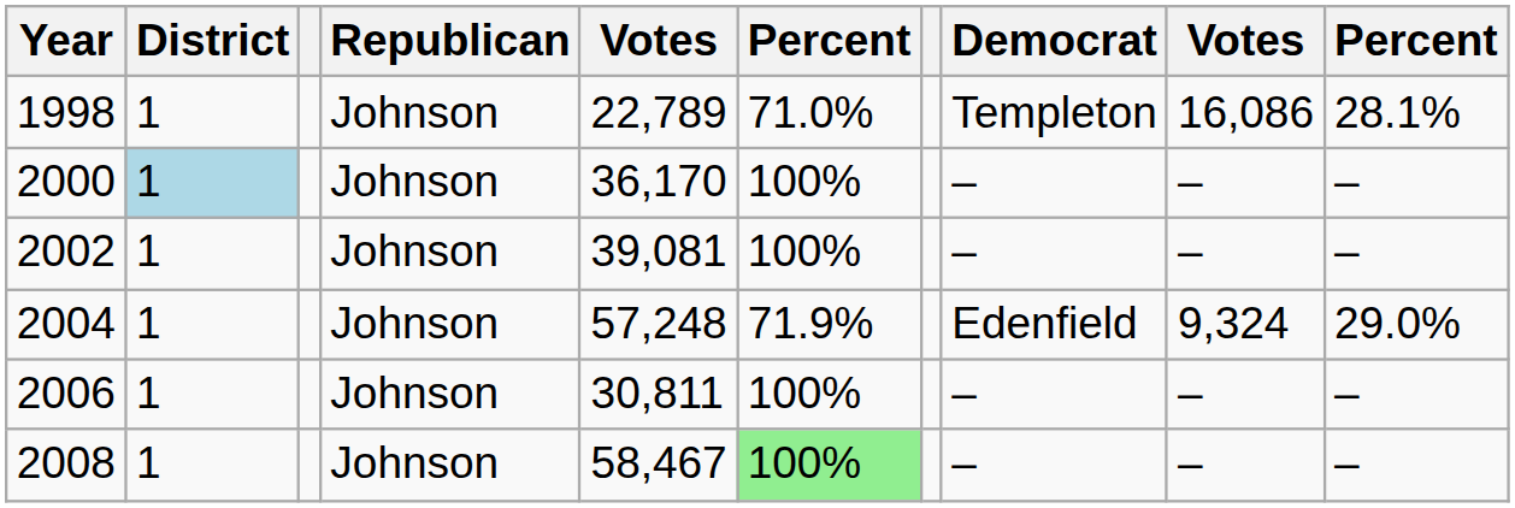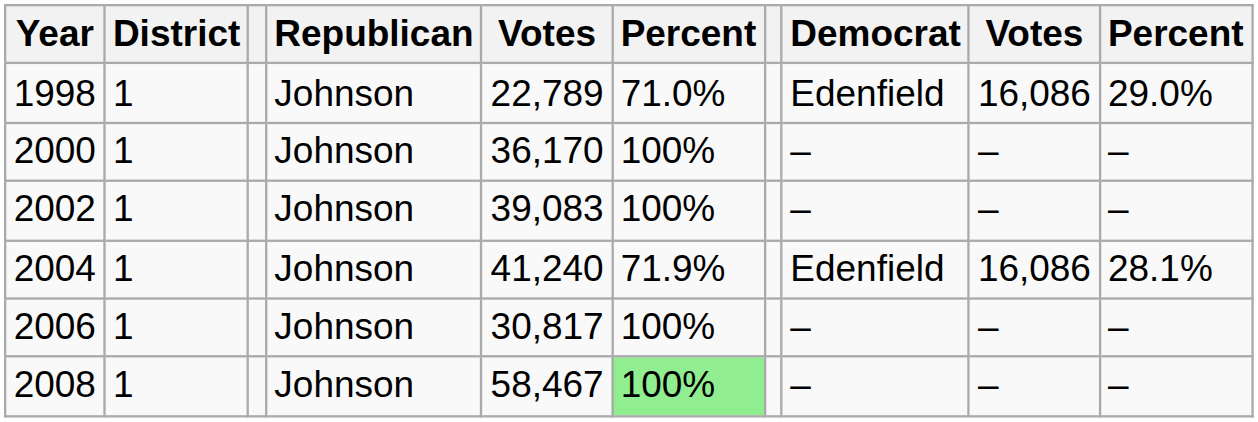1998 | Democrat: Templeton -> Edenfield
1998 | column 10: 28.1% -> 29.0%
2000 | District: lightblue background -> no background
2002 | column 5: 39,081 -> 39,083
2004 | column 5: 57,248 -> 41,240
2004 | column 9: 9,324 -> 16,086
2004 | column 10: 29.0% -> 28.1%
2006 | column 5: 30,811 -> 30,817
